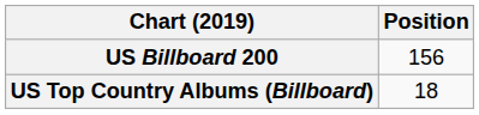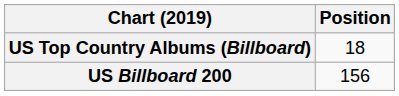rows swapped: US Billboard 200 <-> US Top Country Albums (Billboard)
